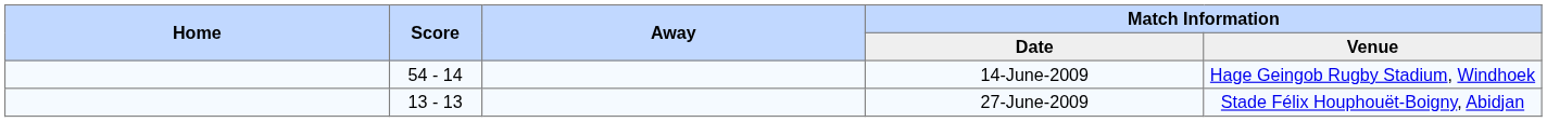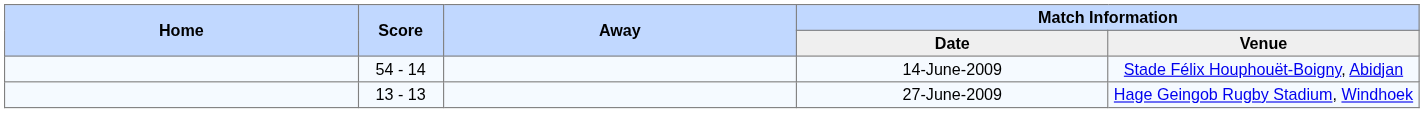14-June-2009 | Match Information / Venue: Hage Geingob Rugby Stadium, Windhoek -> Stade Félix Houphouët-Boigny, Abidjan
27-June-2009 | Match Information / Venue: Stade Félix Houphouët-Boigny, Abidjan -> Hage Geingob Rugby Stadium, Windhoek
